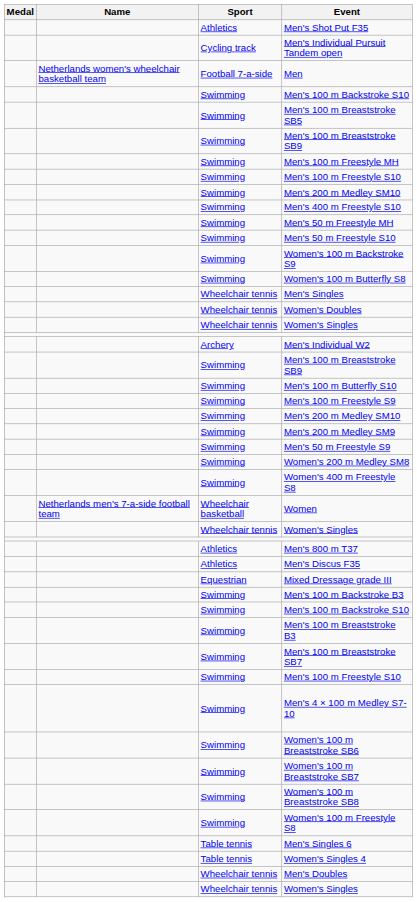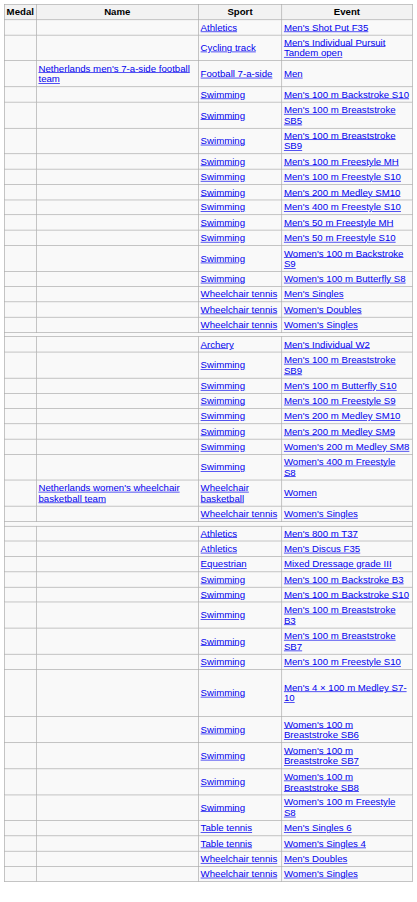Men | Name: Netherlands women's wheelchair basketball team -> Netherlands men's 7-a-side football team
- row: Swimming | Men's 50 m Freestyle S9
Women | Name: Netherlands men's 7-a-side football team -> Netherlands women's wheelchair basketball team
